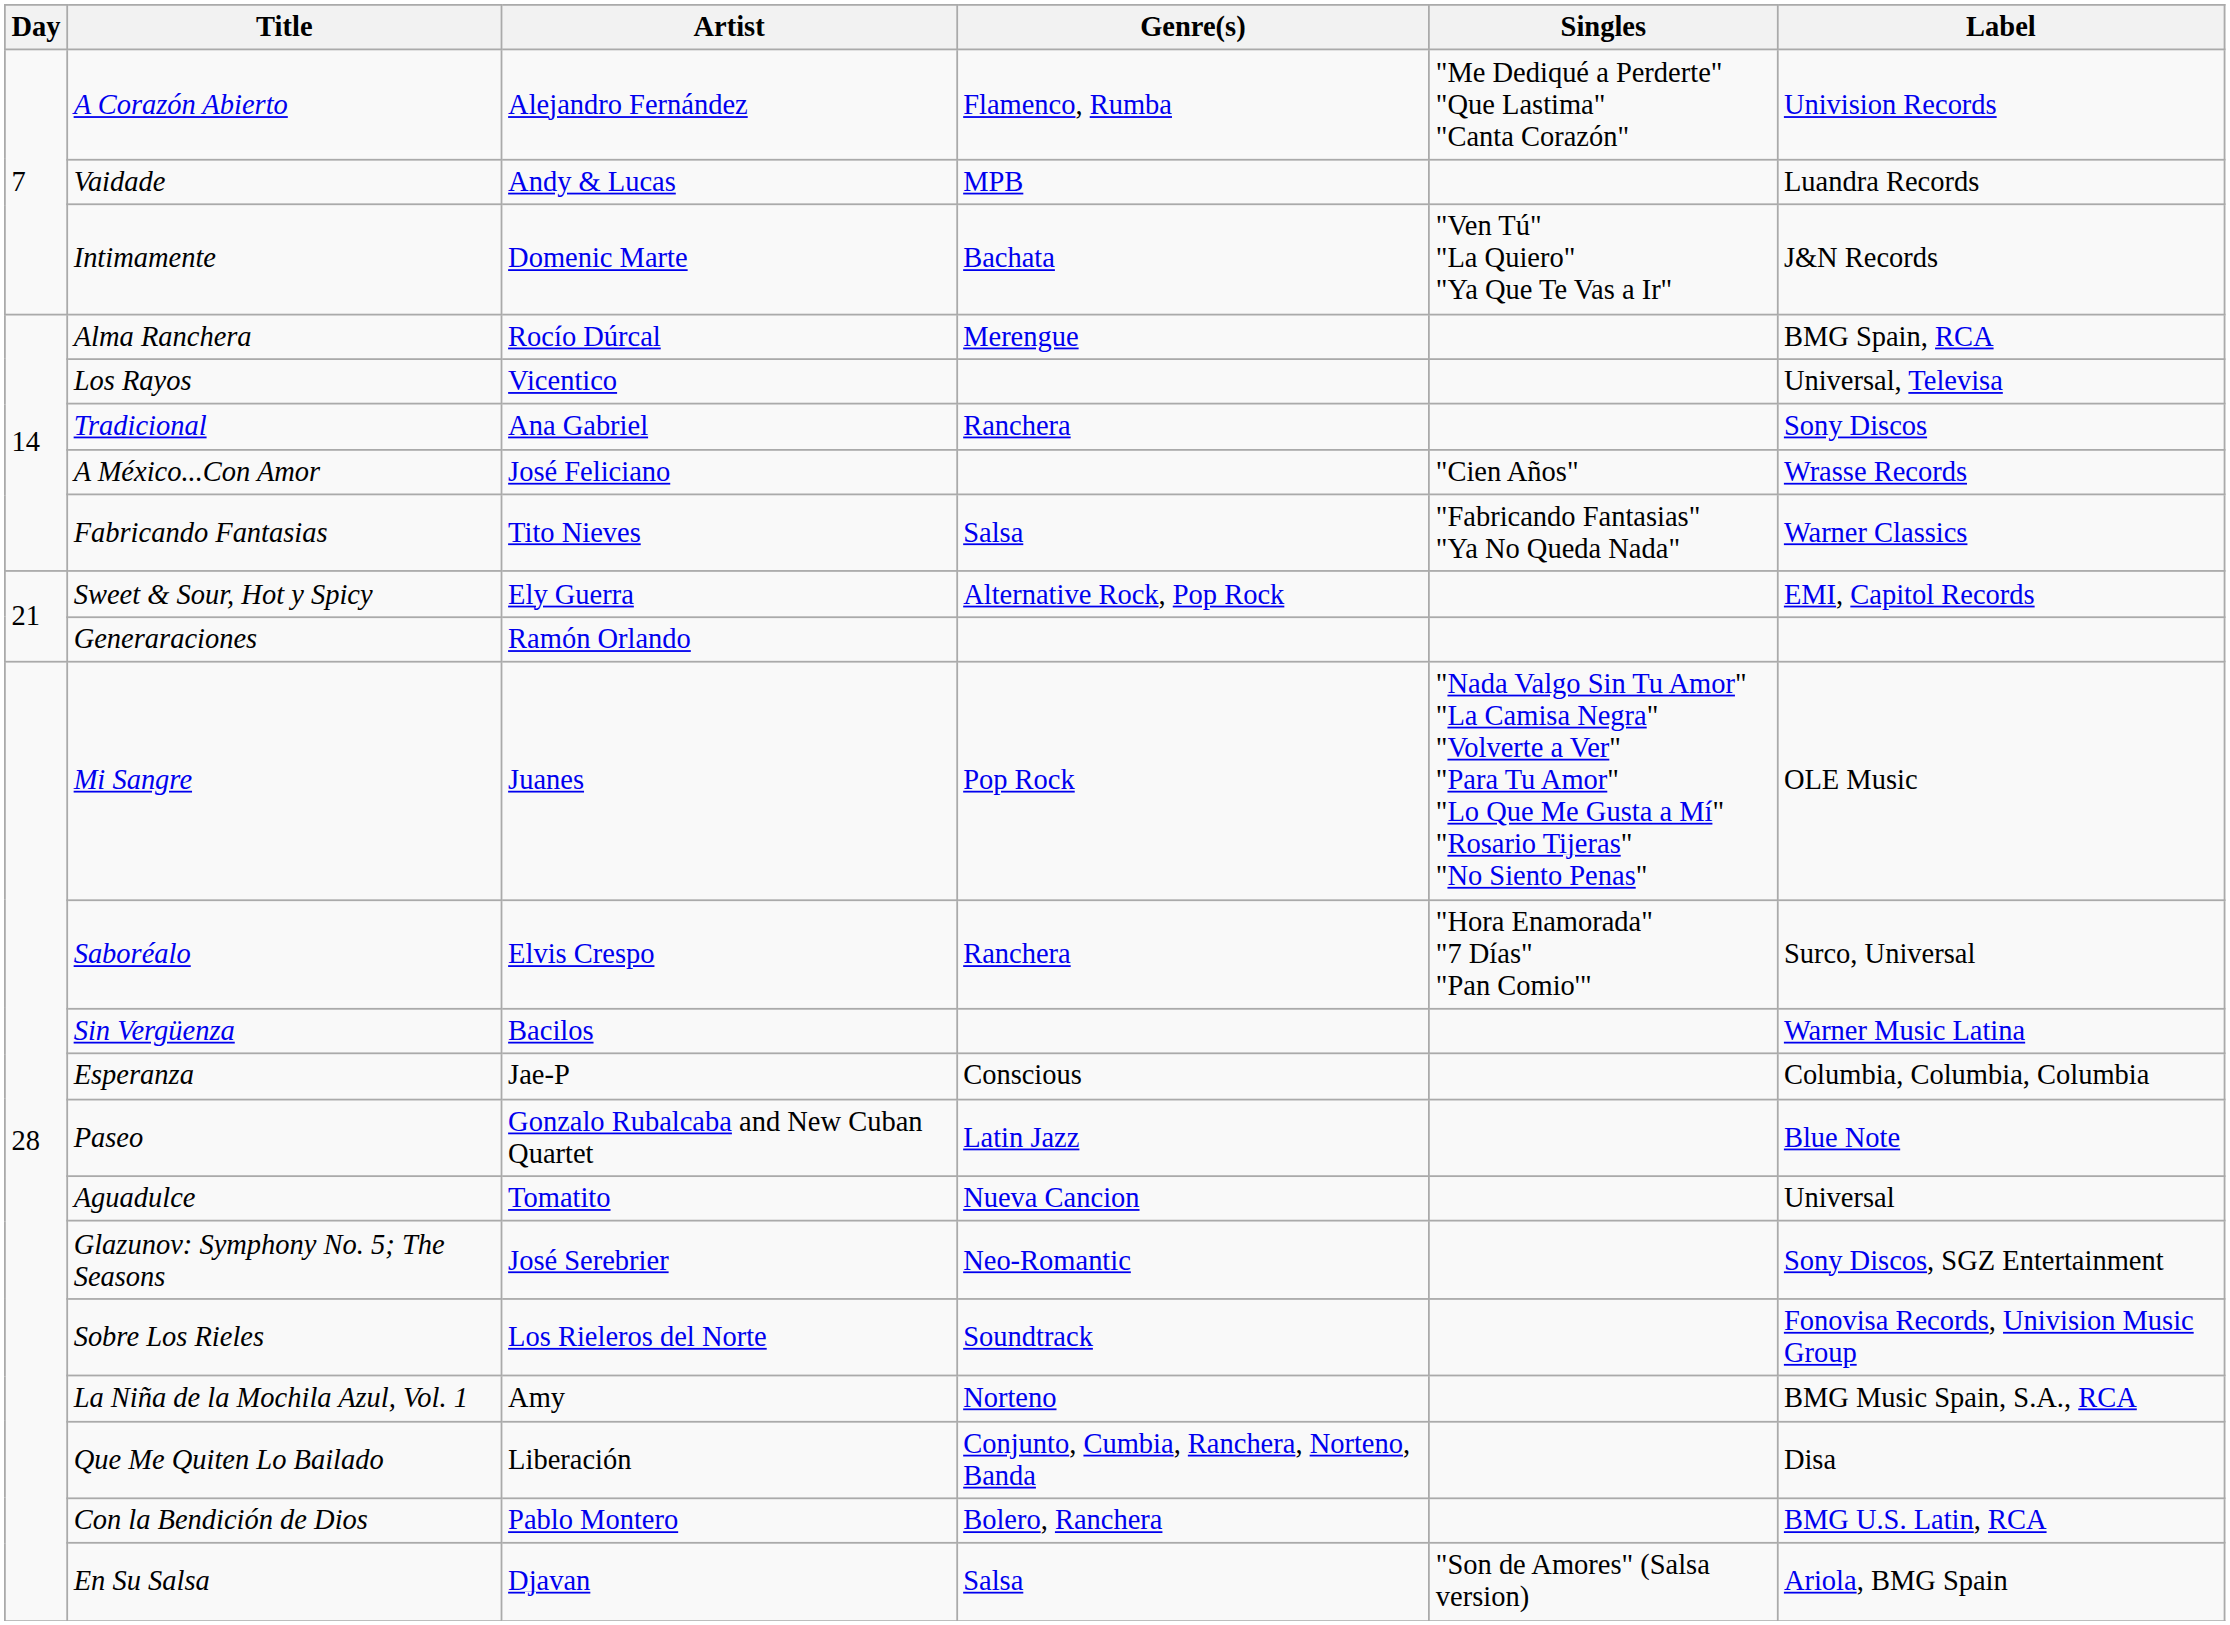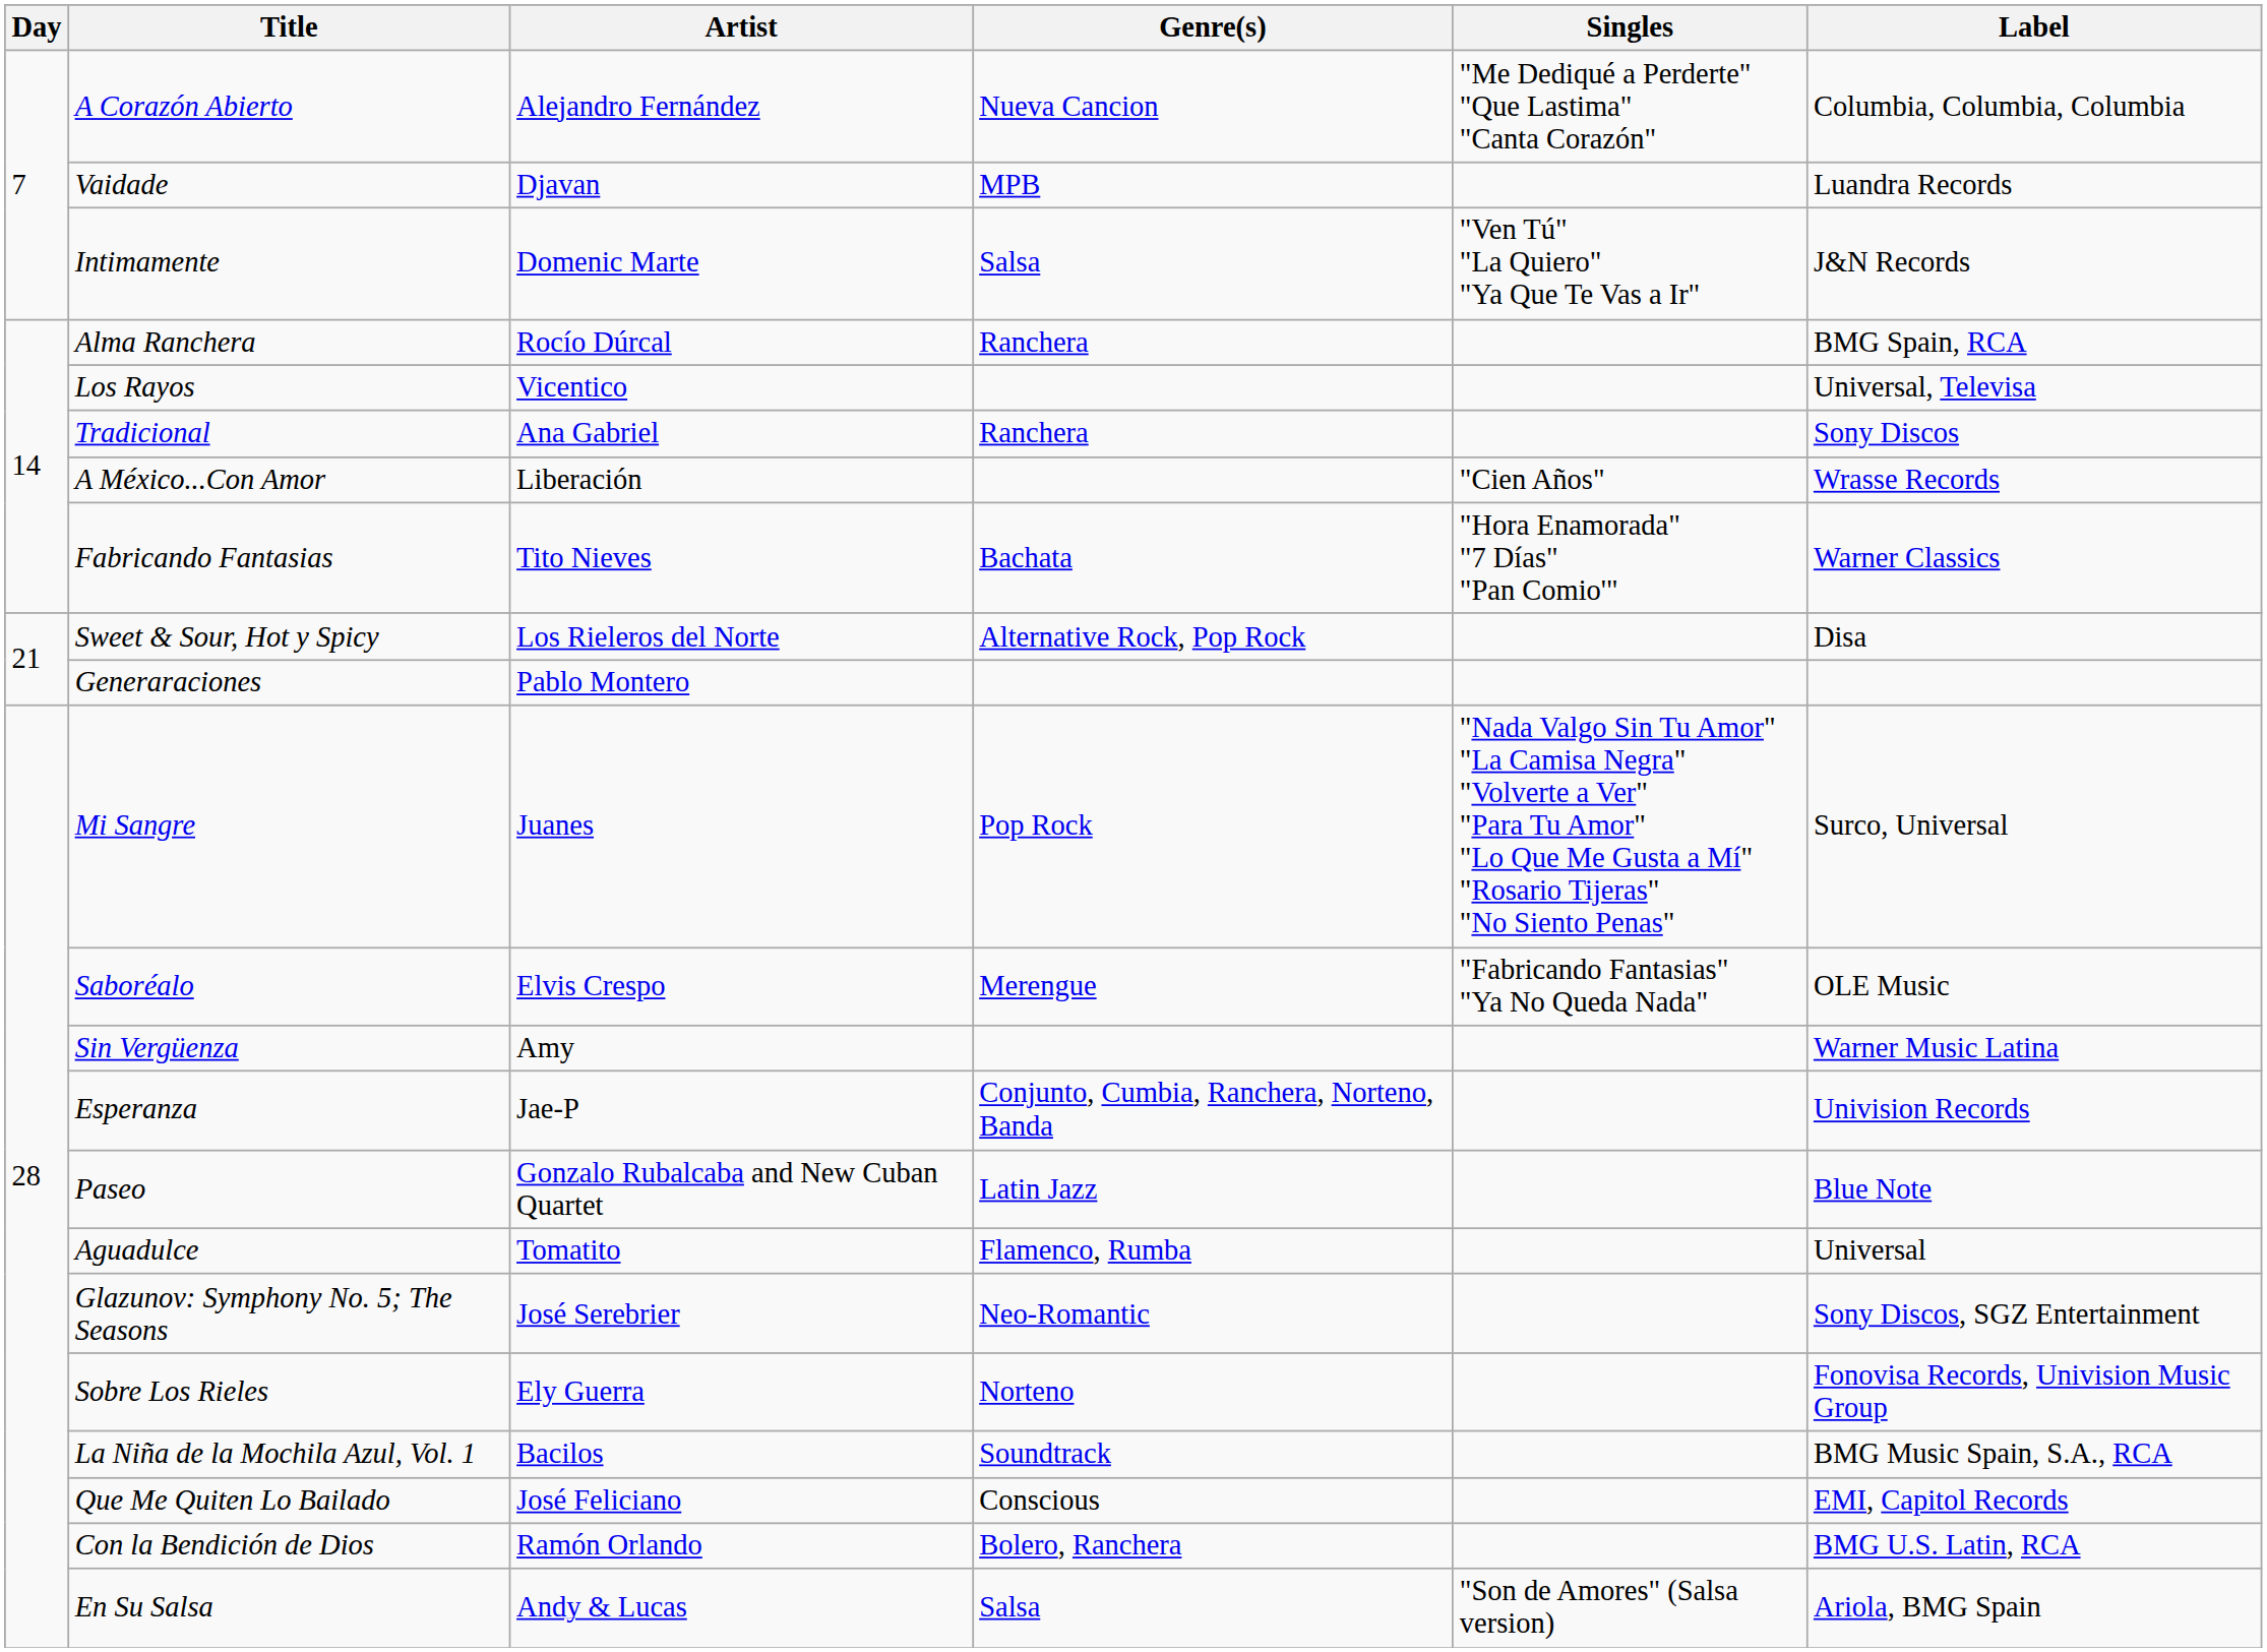A Corazón Abierto | Genre(s): Flamenco, Rumba -> Nueva Cancion
A Corazón Abierto | Label: Univision Records -> Columbia, Columbia, Columbia
Vaidade | Artist: Andy & Lucas -> Djavan
Intimamente | Genre(s): Bachata -> Salsa
Alma Ranchera | Genre(s): Merengue -> Ranchera
A México...Con Amor | Artist: José Feliciano -> Liberación
Fabricando Fantasias | Genre(s): Salsa -> Bachata
Fabricando Fantasias | Singles: "Fabricando Fantasias" "Ya No Queda Nada" -> "Hora Enamorada" "7 Días" "Pan Comio'"
Sweet & Sour, Hot y Spicy | Artist: Ely Guerra -> Los Rieleros del Norte
Sweet & Sour, Hot y Spicy | Label: EMI, Capitol Records -> Disa
Generaraciones | Artist: Ramón Orlando -> Pablo Montero
Mi Sangre | Label: OLE Music -> Surco, Universal
Saboréalo | Genre(s): Ranchera -> Merengue
Saboréalo | Singles: "Hora Enamorada" "7 Días" "Pan Comio'" -> "Fabricando Fantasias" "Ya No Queda Nada"
Saboréalo | Label: Surco, Universal -> OLE Music
Sin Vergüenza | Artist: Bacilos -> Amy
Esperanza | Genre(s): Conscious -> Conjunto, Cumbia, Ranchera, Norteno, Banda
Esperanza | Label: Columbia, Columbia, Columbia -> Univision Records
Aguadulce | Genre(s): Nueva Cancion -> Flamenco, Rumba
Sobre Los Rieles | Artist: Los Rieleros del Norte -> Ely Guerra
Sobre Los Rieles | Genre(s): Soundtrack -> Norteno
La Niña de la Mochila Azul, Vol. 1 | Artist: Amy -> Bacilos
La Niña de la Mochila Azul, Vol. 1 | Genre(s): Norteno -> Soundtrack
Que Me Quiten Lo Bailado | Artist: Liberación -> José Feliciano
Que Me Quiten Lo Bailado | Genre(s): Conjunto, Cumbia, Ranchera, Norteno, Banda -> Conscious
Que Me Quiten Lo Bailado | Label: Disa -> EMI, Capitol Records
Con la Bendición de Dios | Artist: Pablo Montero -> Ramón Orlando
En Su Salsa | Artist: Djavan -> Andy & Lucas
